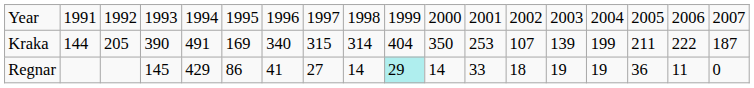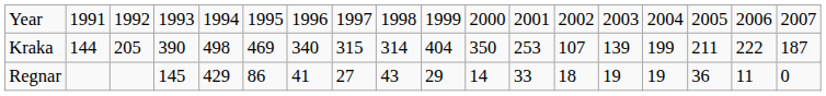Kraka | column 5: 491 -> 498
Kraka | column 6: 169 -> 469
Regnar | column 9: 14 -> 43
Regnar | column 10: paleturquoise background -> no background
